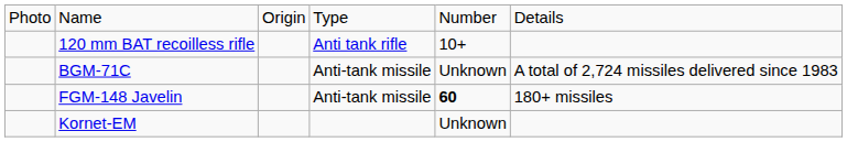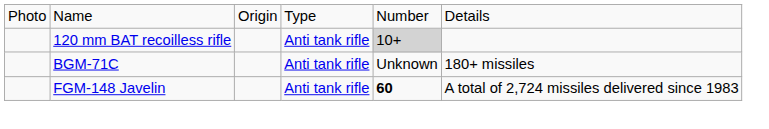120 mm BAT recoilless rifle | column 5: no background -> lightgrey background
BGM-71C | column 4: Anti-tank missile -> Anti tank rifle
BGM-71C | column 6: A total of 2,724 missiles delivered since 1983 -> 180+ missiles
FGM-148 Javelin | column 4: Anti-tank missile -> Anti tank rifle
FGM-148 Javelin | column 6: 180+ missiles -> A total of 2,724 missiles delivered since 1983
- row: Kornet-EM | Unknown
